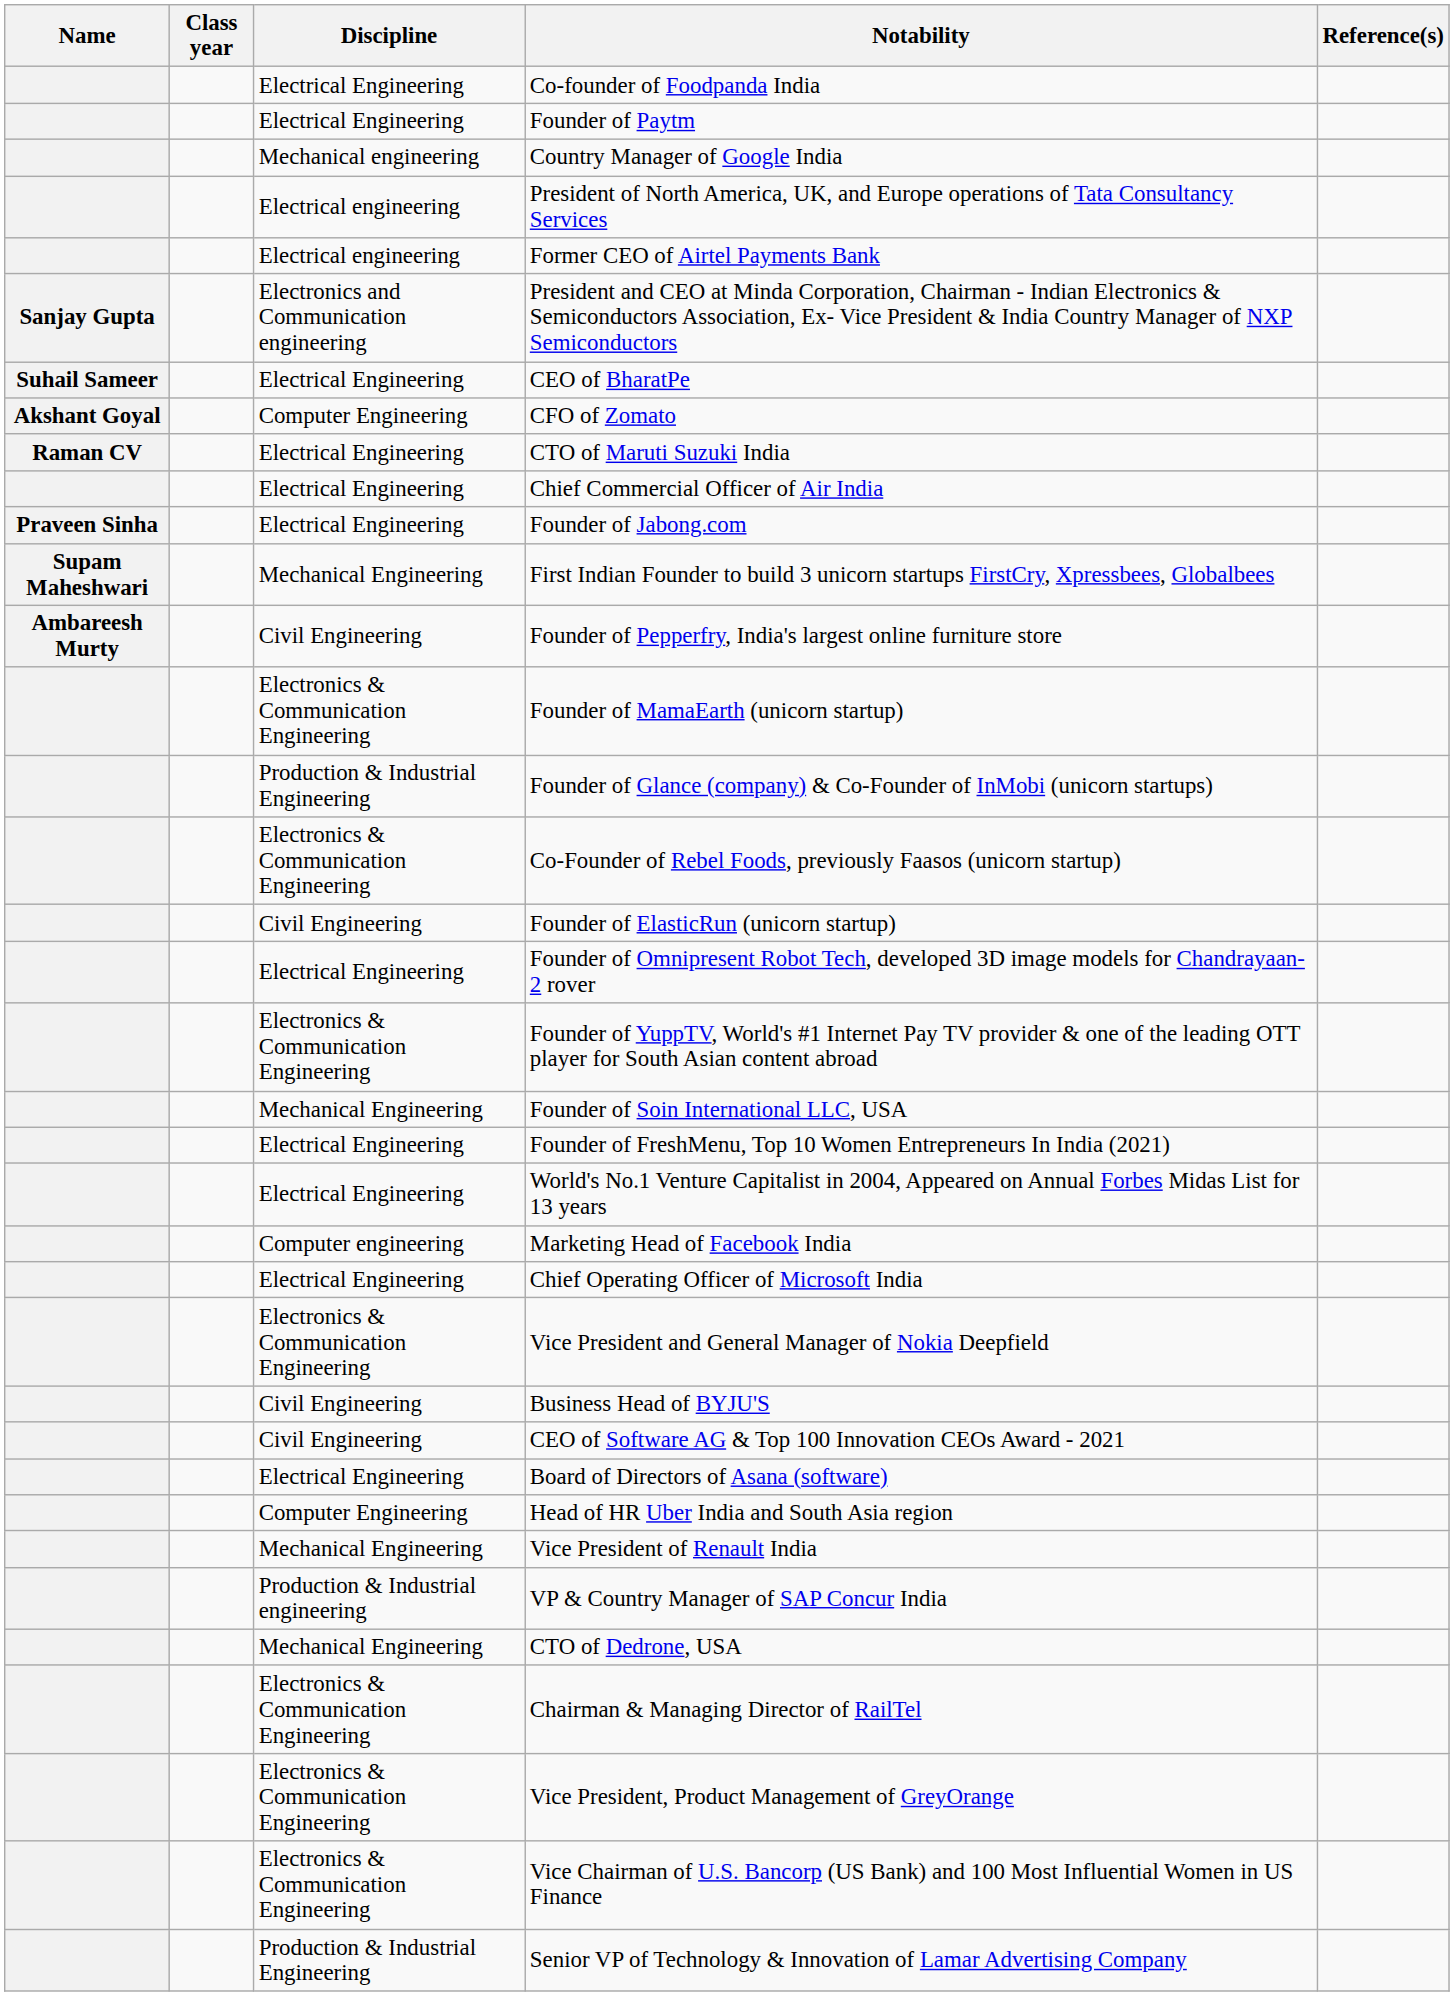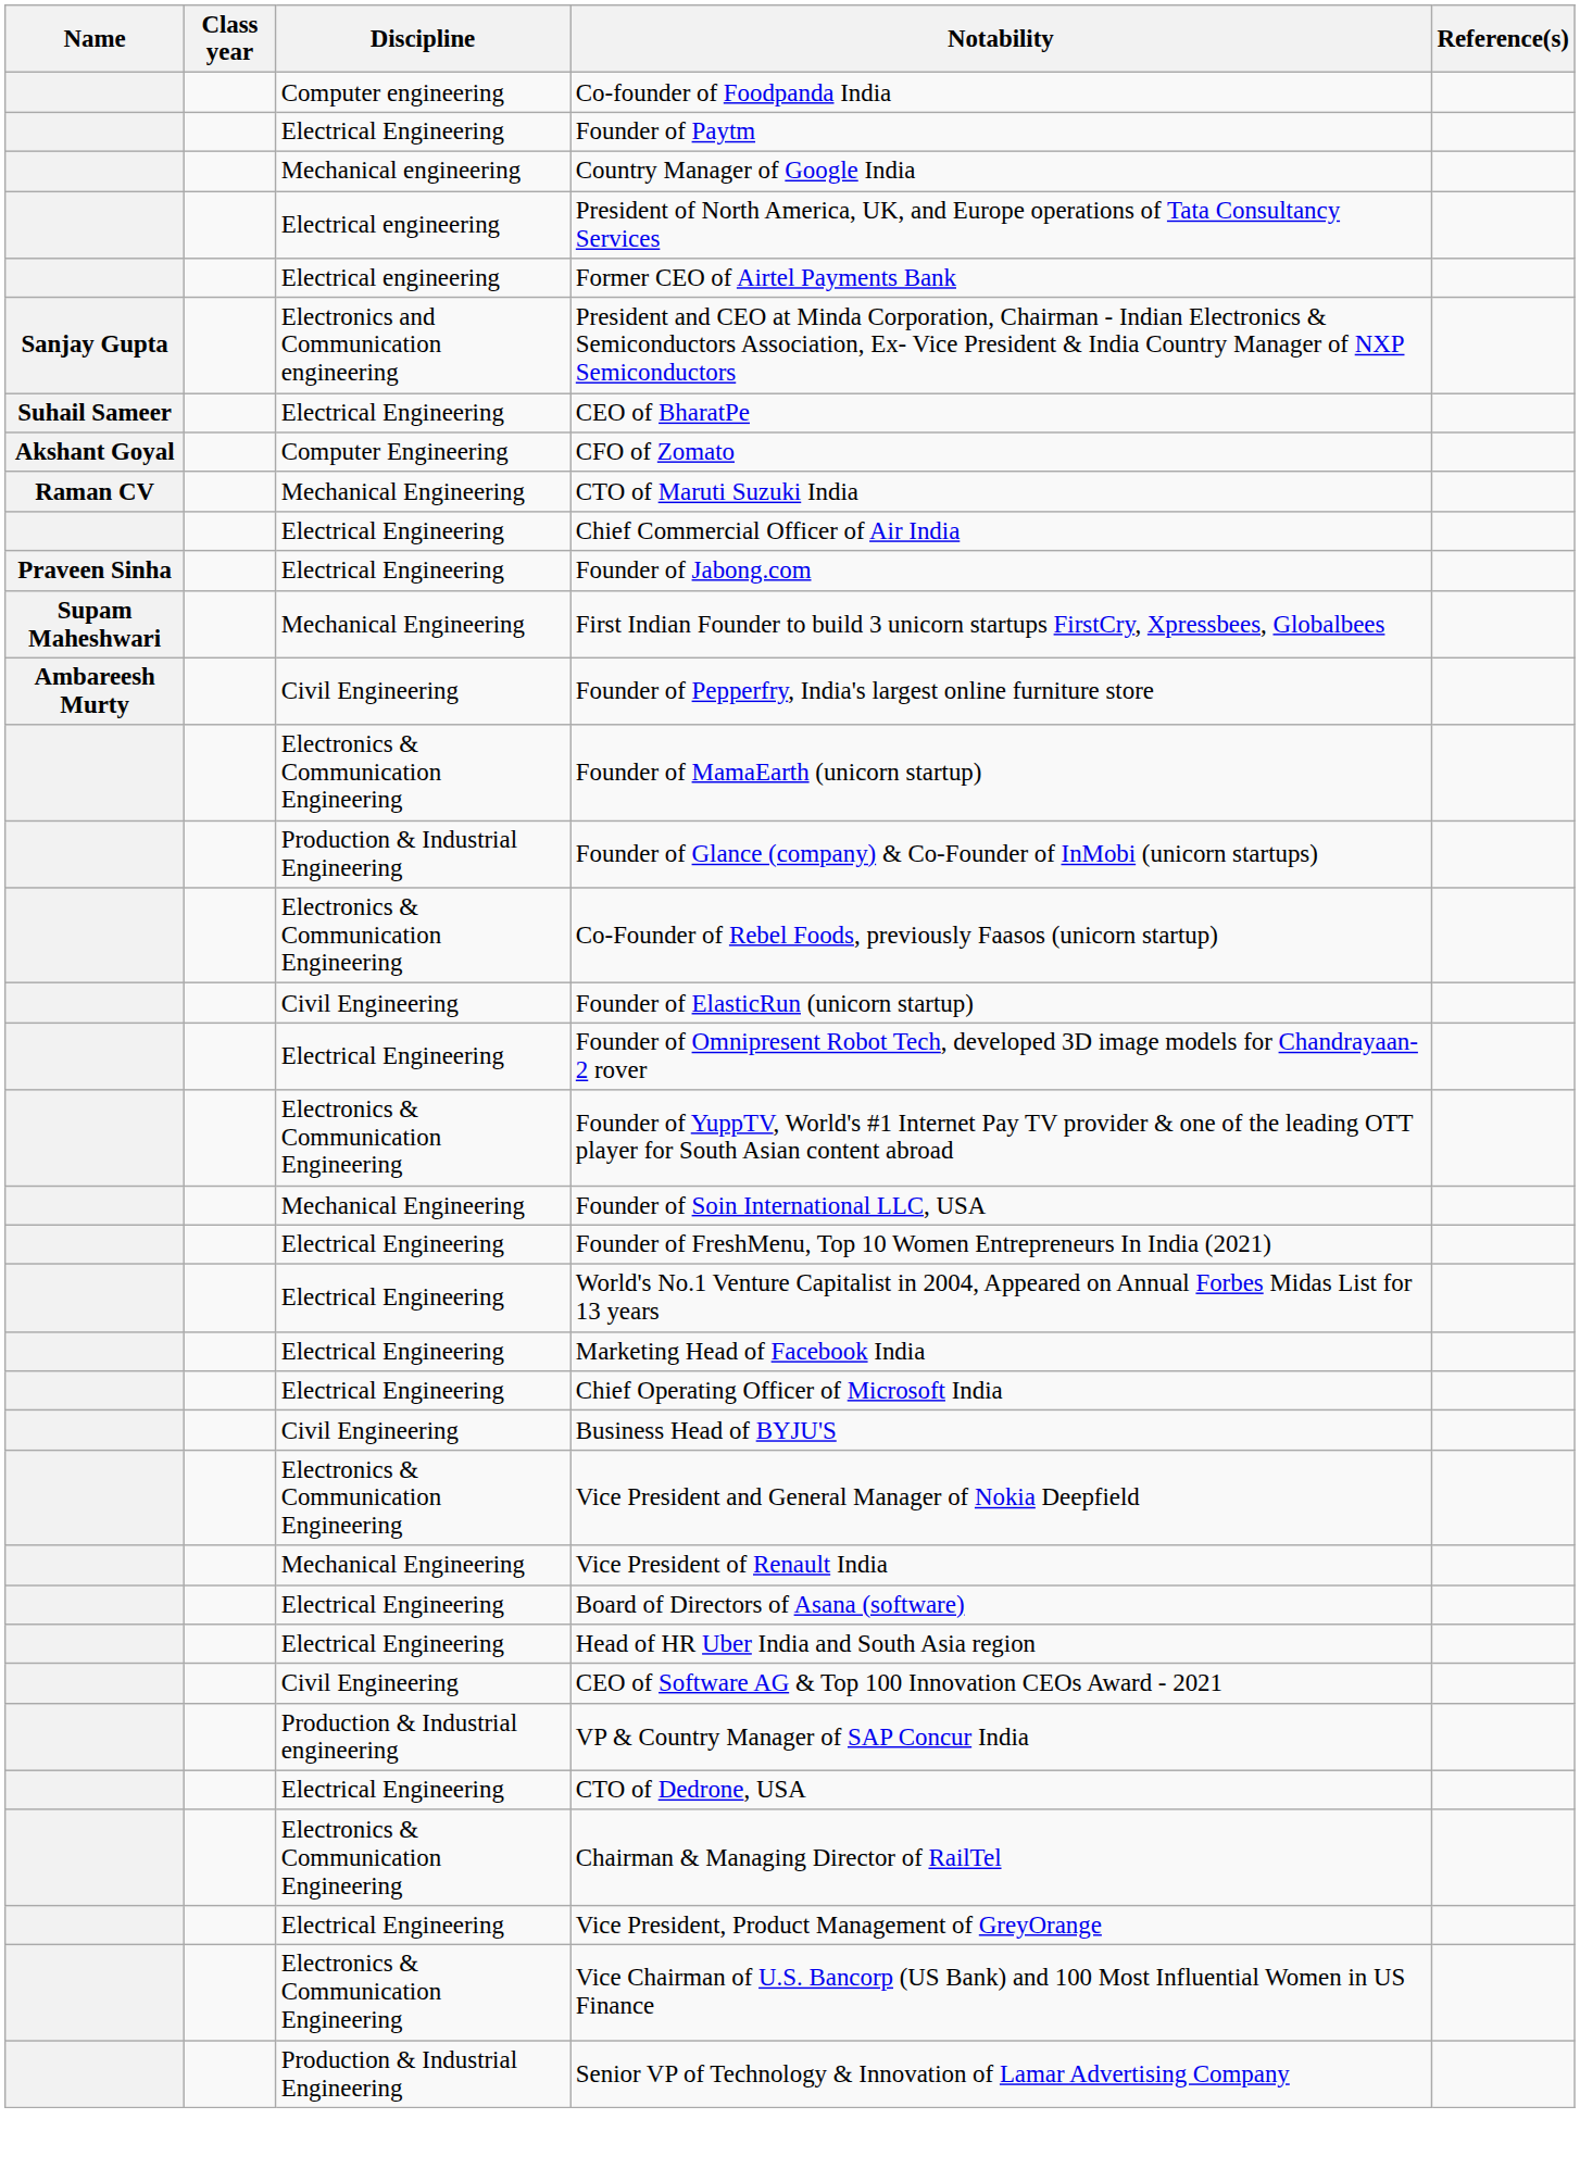Co-founder of Foodpanda India | Discipline: Electrical Engineering -> Computer engineering
CTO of Maruti Suzuki India | Discipline: Electrical Engineering -> Mechanical Engineering
Marketing Head of Facebook India | Discipline: Computer engineering -> Electrical Engineering
rows swapped: Vice President and General Manager of Nokia Deepfield <-> Business Head of BYJU'S
rows swapped: CEO of Software AG & Top 100 Innovation CEOs Award - 2021 <-> Vice President of Renault India
Head of HR Uber India and South Asia region | Discipline: Computer Engineering -> Electrical Engineering
CTO of Dedrone, USA | Discipline: Mechanical Engineering -> Electrical Engineering
Vice President, Product Management of GreyOrange | Discipline: Electronics & Communication Engineering -> Electrical Engineering
